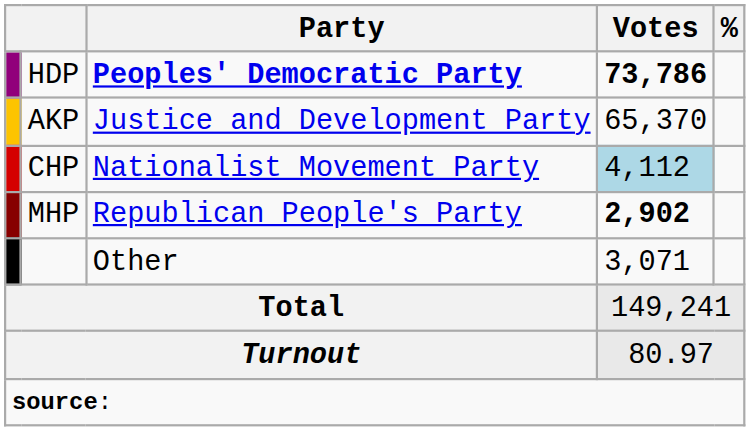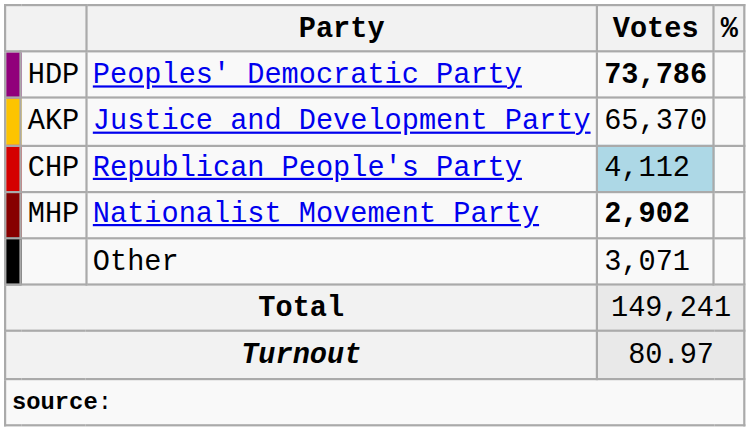HDP | Party: bold -> normal
CHP | Party: Nationalist Movement Party -> Republican People's Party
MHP | Party: Republican People's Party -> Nationalist Movement Party
